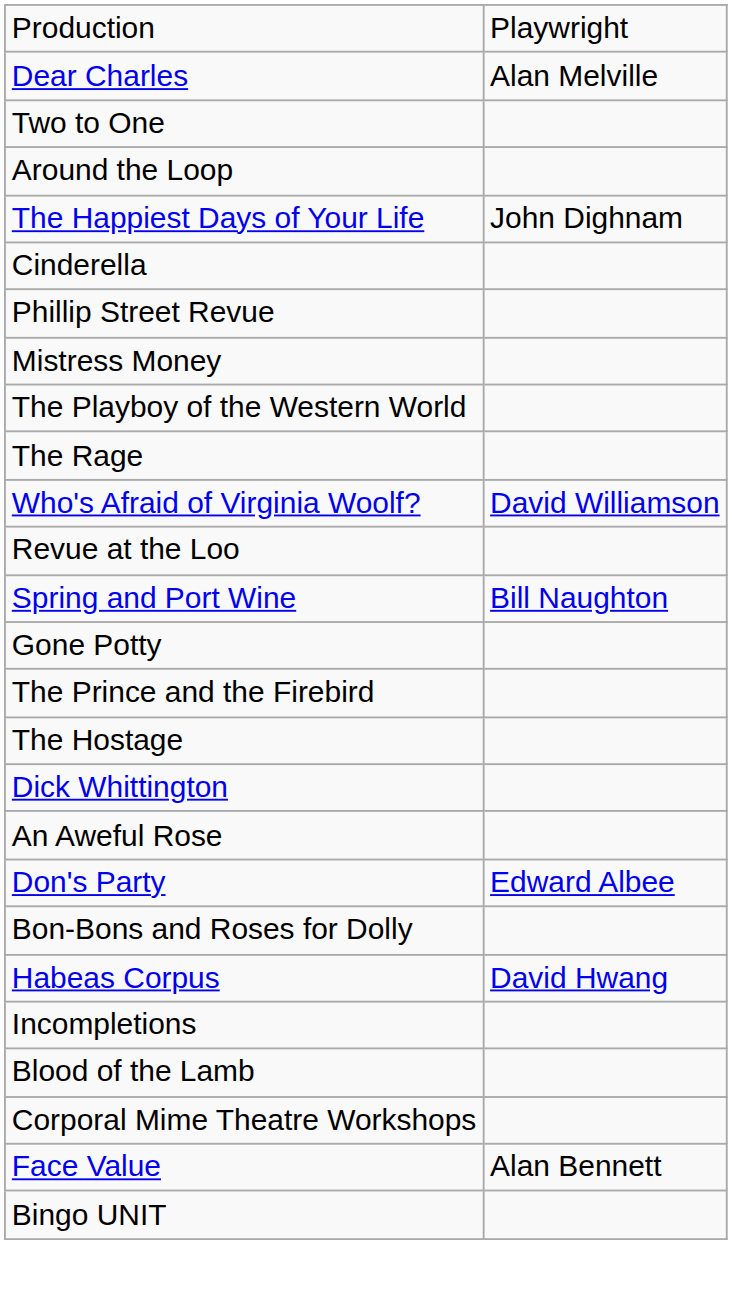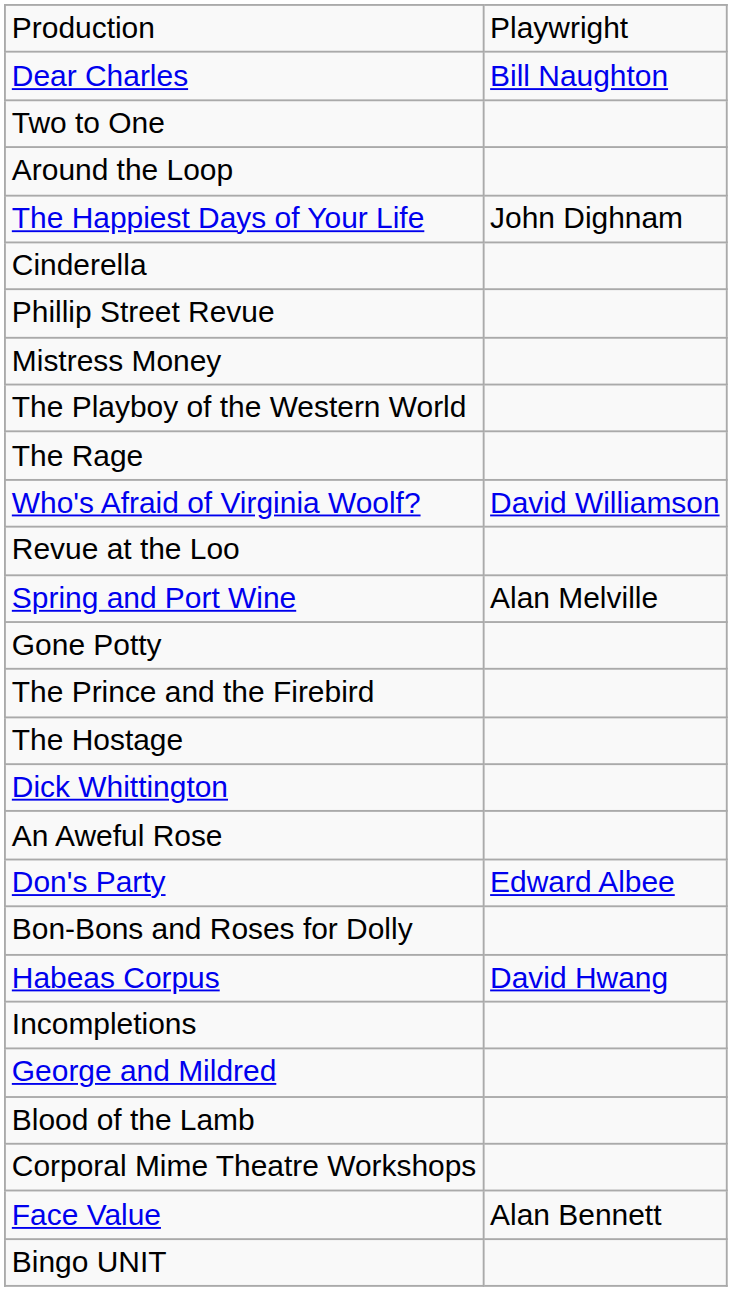Dear Charles | column 2: Alan Melville -> Bill Naughton
Spring and Port Wine | column 2: Bill Naughton -> Alan Melville
+ row: George and Mildred
